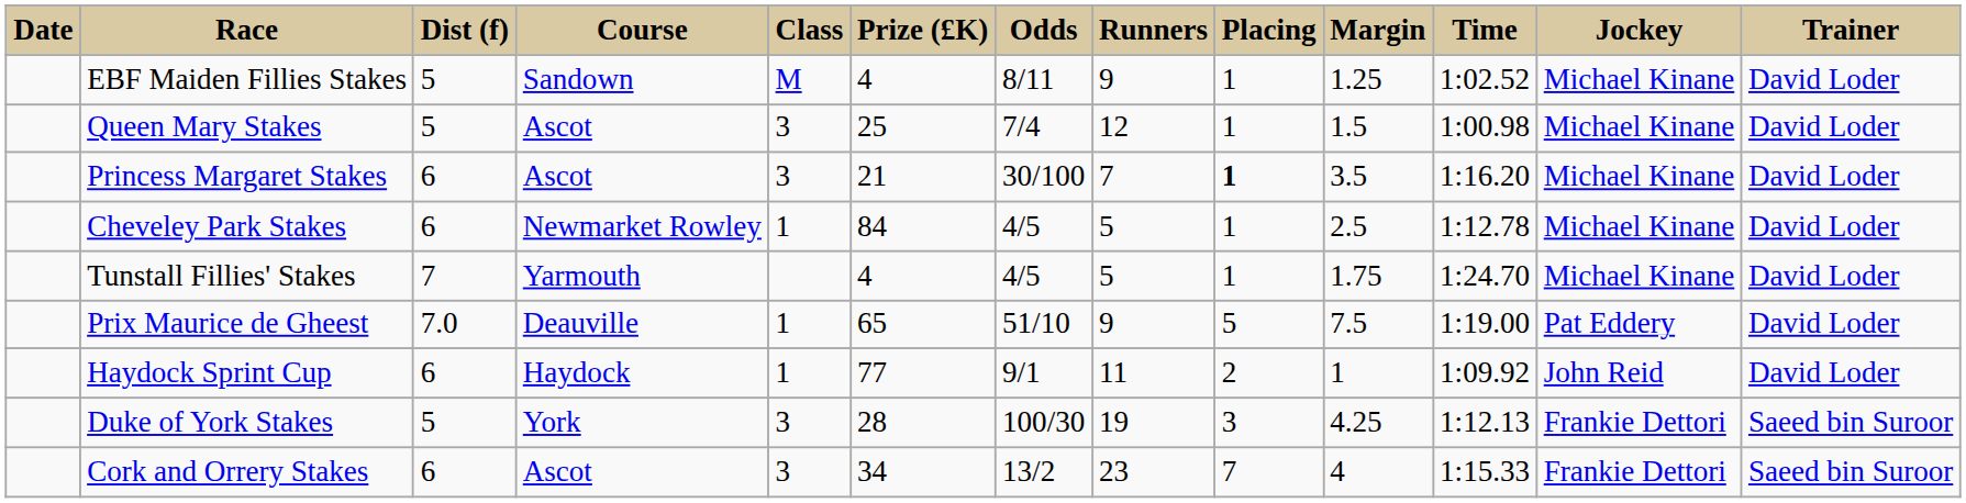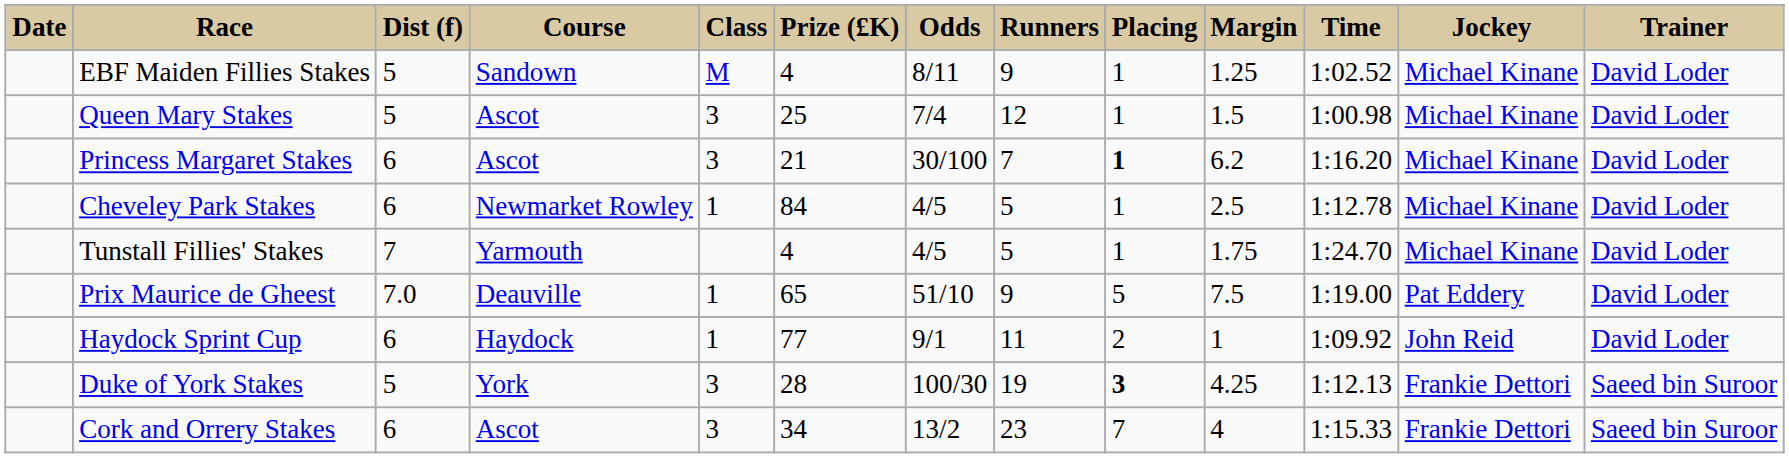Princess Margaret Stakes | Margin: 3.5 -> 6.2
Duke of York Stakes | Placing: normal -> bold
